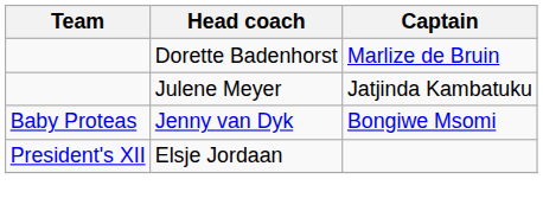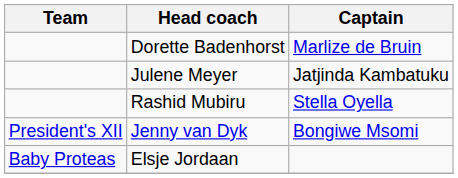+ row: Rashid Mubiru | Stella Oyella
Jenny van Dyk | Team: Baby Proteas -> President's XII
Elsje Jordaan | Team: President's XII -> Baby Proteas
